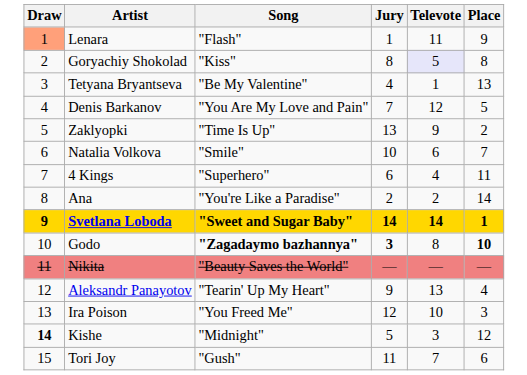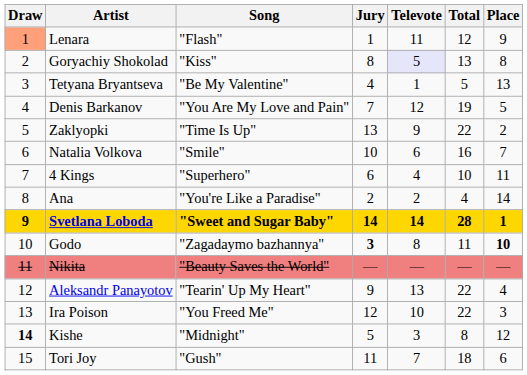+ column: Total | 12 | 13 | 5 | 19 | 22 | 16 | 10 | 4 | 28 | 11 | — | 22 | 22 | 8 | 18
Godo | Song: bold -> normal
